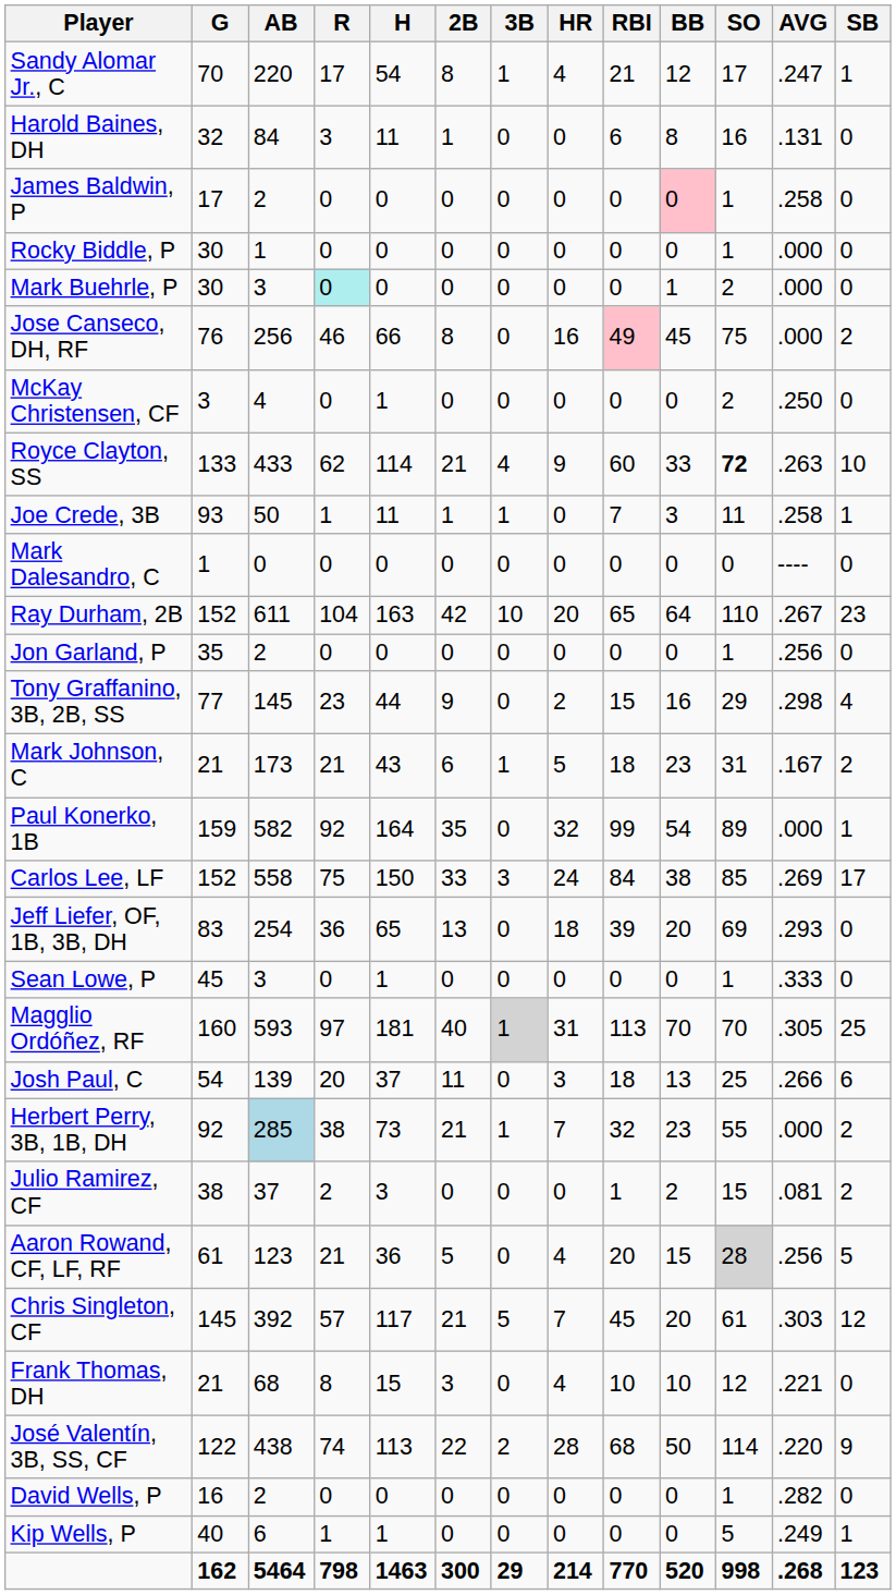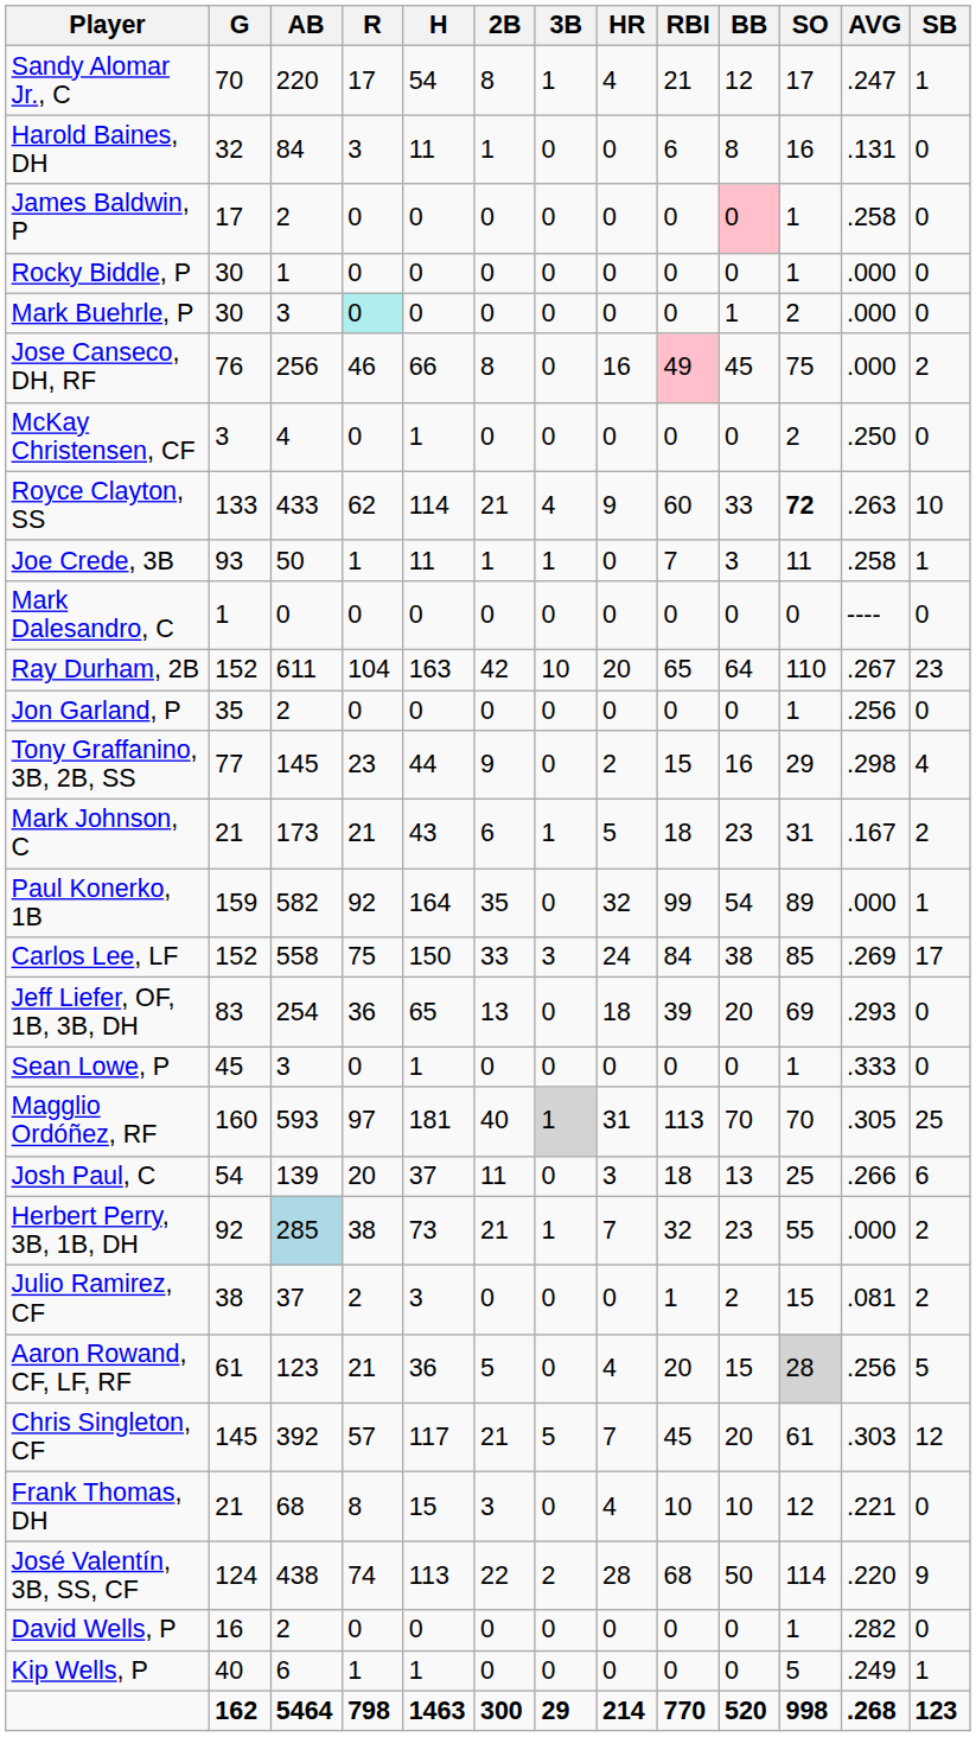José Valentín, 3B, SS, CF | G: 122 -> 124
